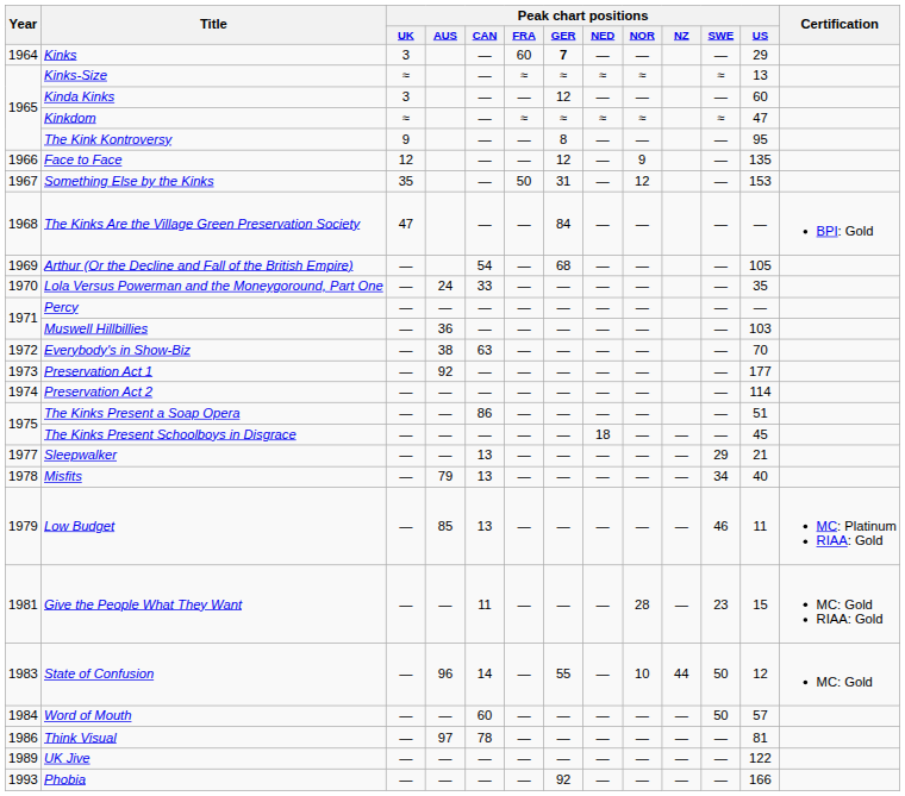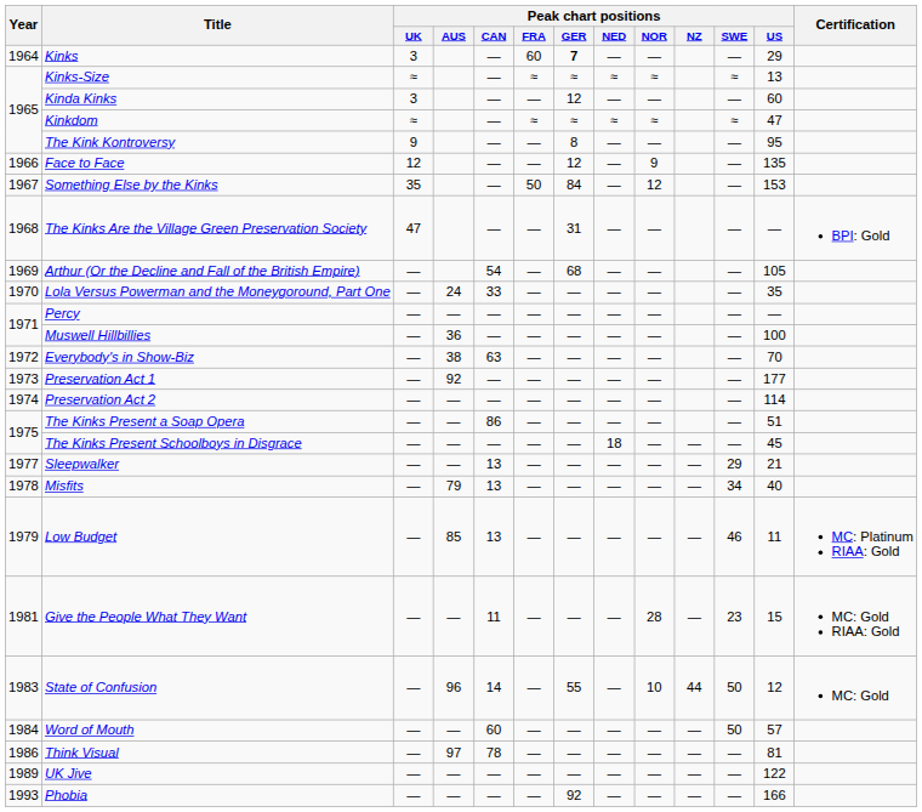Something Else by the Kinks | Peak chart positions / GER: 31 -> 84
The Kinks Are the Village Green Preservation Society | Peak chart positions / GER: 84 -> 31
Muswell Hillbillies | Peak chart positions / US: 103 -> 100
